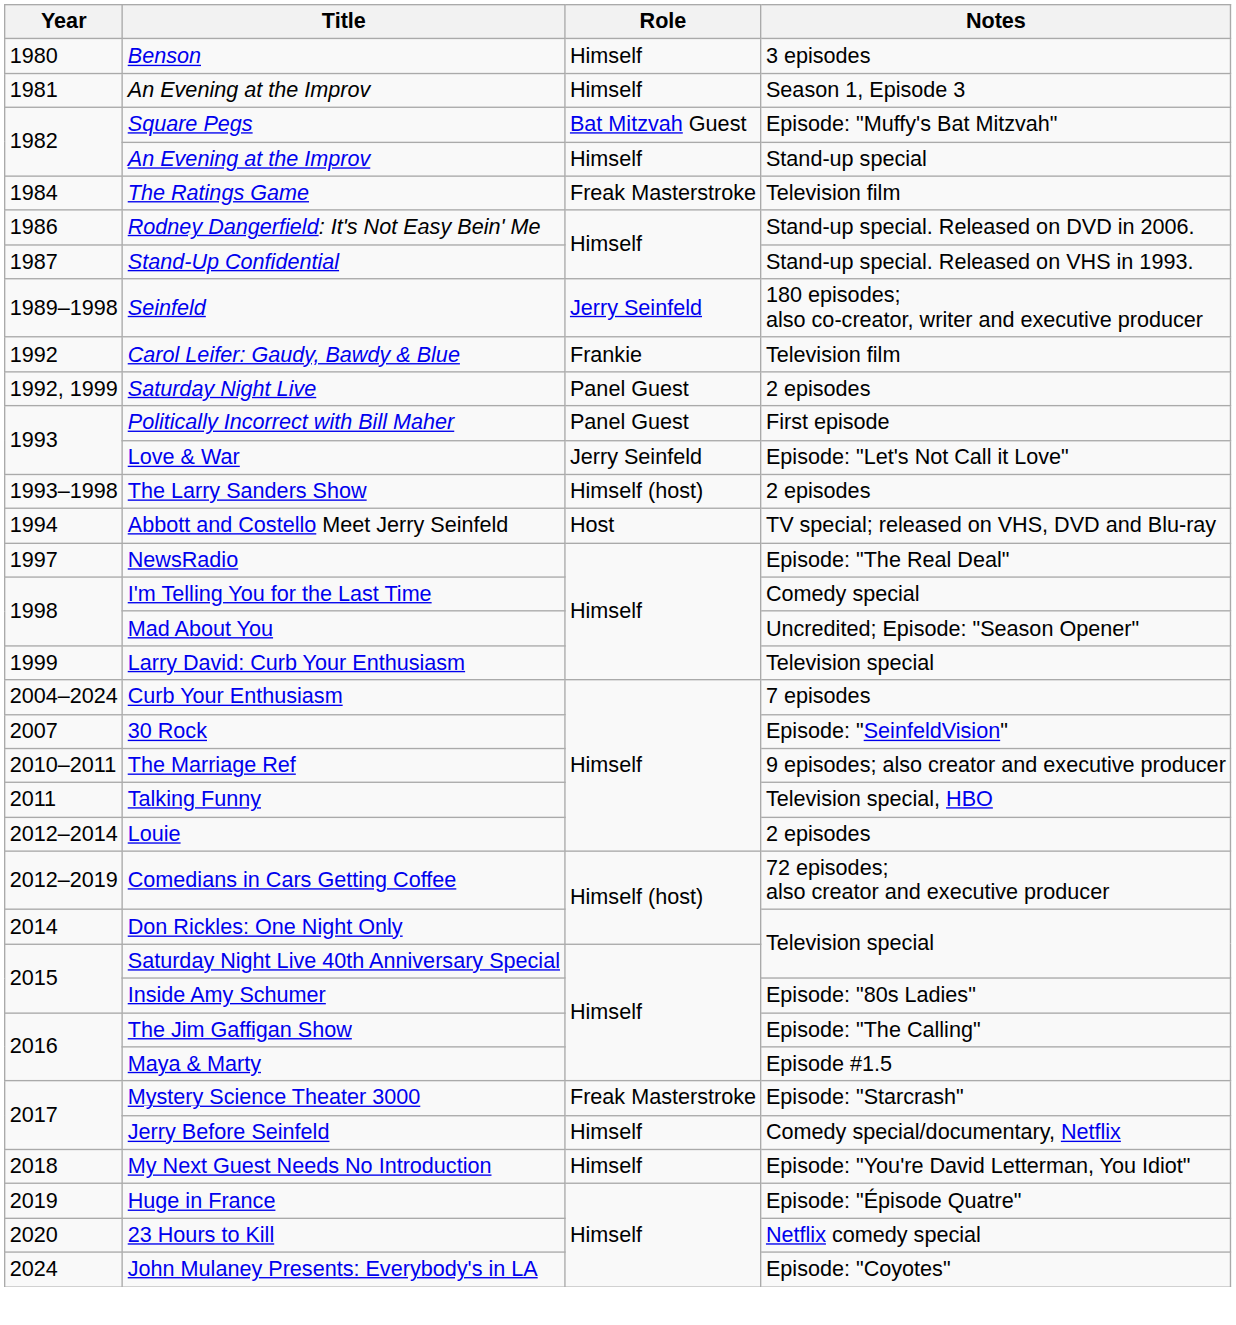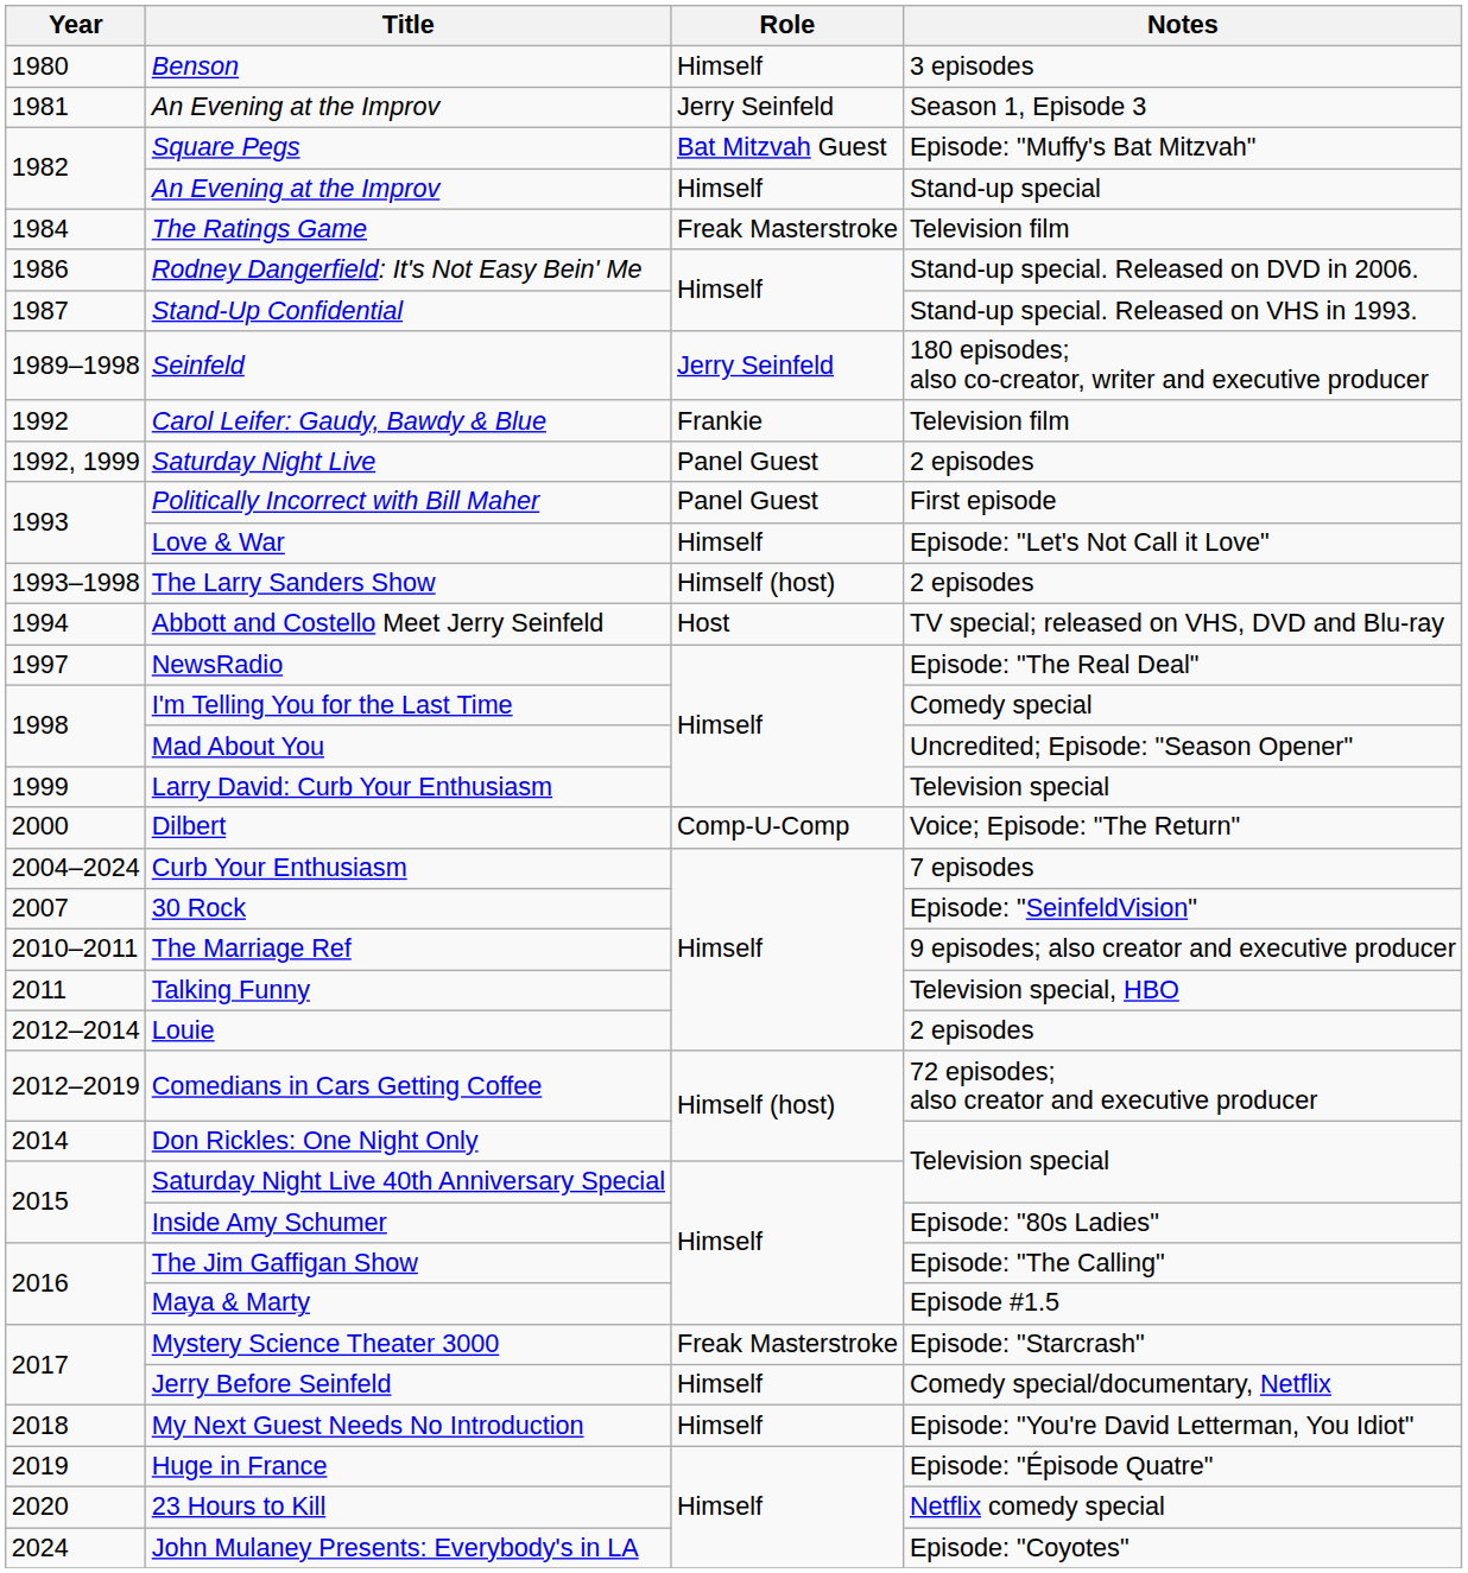An Evening at the Improv / Season 1, Episode 3 | Role: Himself -> Jerry Seinfeld
Love & War | Role: Jerry Seinfeld -> Himself
+ row: 2000 | Dilbert | Comp-U-Comp | Voice; Episode: "The Return"
